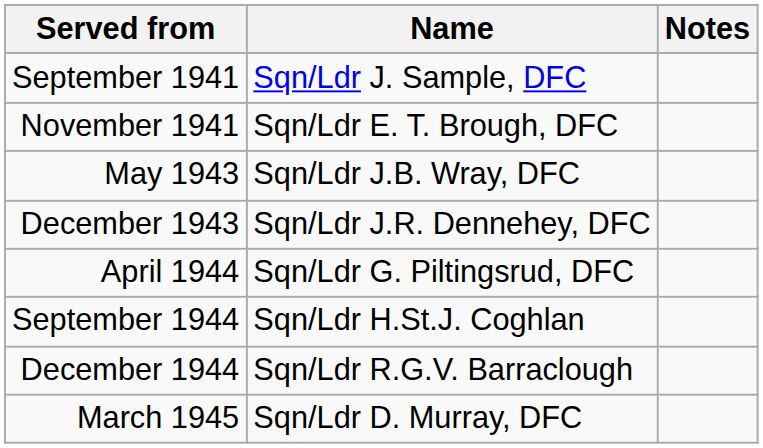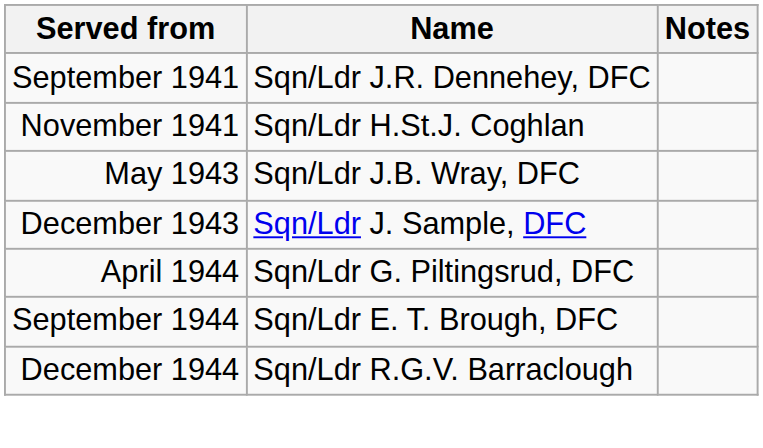September 1941 | Name: Sqn/Ldr J. Sample, DFC -> Sqn/Ldr J.R. Dennehey, DFC
November 1941 | Name: Sqn/Ldr E. T. Brough, DFC -> Sqn/Ldr H.St.J. Coghlan
December 1943 | Name: Sqn/Ldr J.R. Dennehey, DFC -> Sqn/Ldr J. Sample, DFC
September 1944 | Name: Sqn/Ldr H.St.J. Coghlan -> Sqn/Ldr E. T. Brough, DFC
- row: March 1945 | Sqn/Ldr D. Murray, DFC
